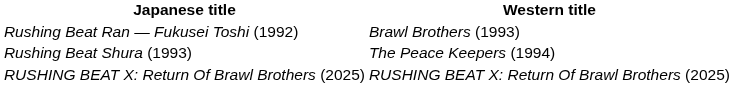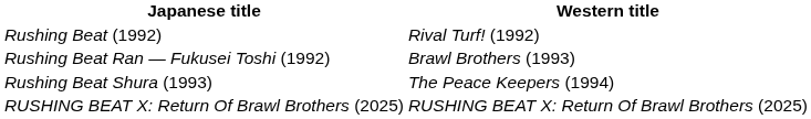+ row: Rushing Beat (1992) | Rival Turf! (1992)
